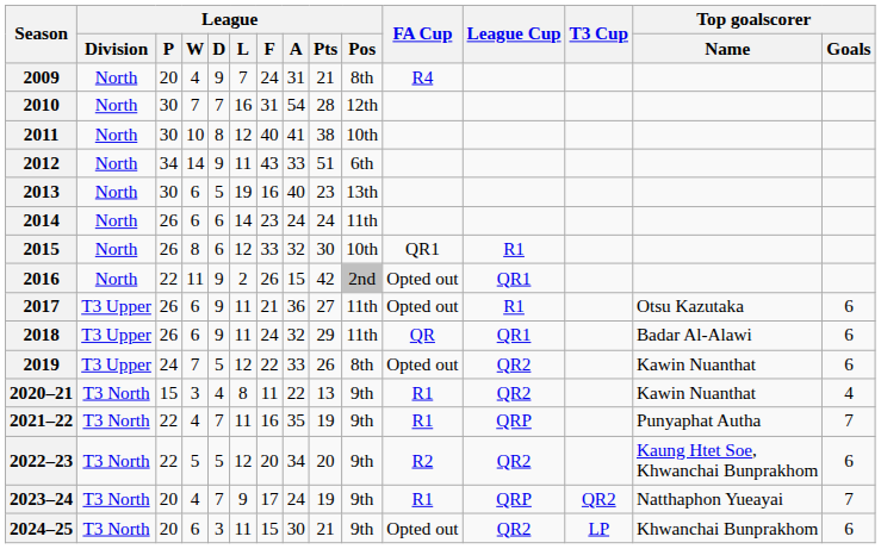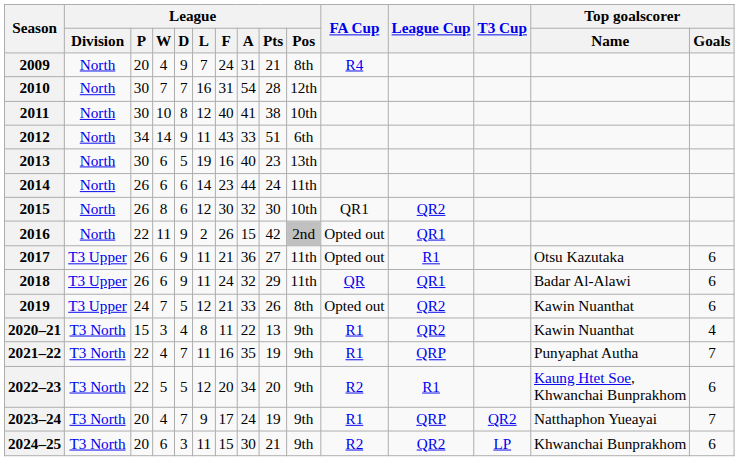2014 | League / A: 24 -> 44
2015 | League / F: 33 -> 30
2015 | League Cup: R1 -> QR2
2019 | League / F: 22 -> 21
2022–23 | League Cup: QR2 -> R1
2024–25 | FA Cup: Opted out -> R2
